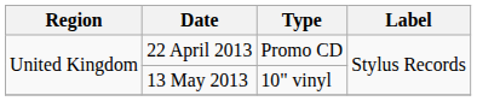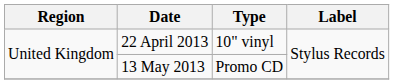22 April 2013 | Type: Promo CD -> 10" vinyl
13 May 2013 | Type: 10" vinyl -> Promo CD
